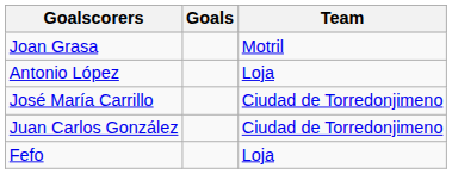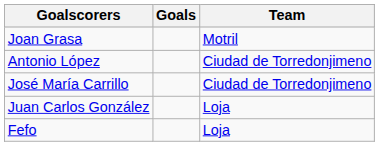Antonio López | Team: Loja -> Ciudad de Torredonjimeno
Juan Carlos González | Team: Ciudad de Torredonjimeno -> Loja
